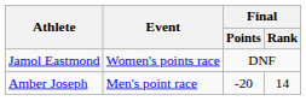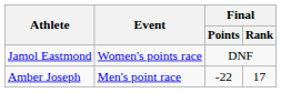Amber Joseph | Final / Points: -20 -> -22
Amber Joseph | Final / Rank: 14 -> 17
